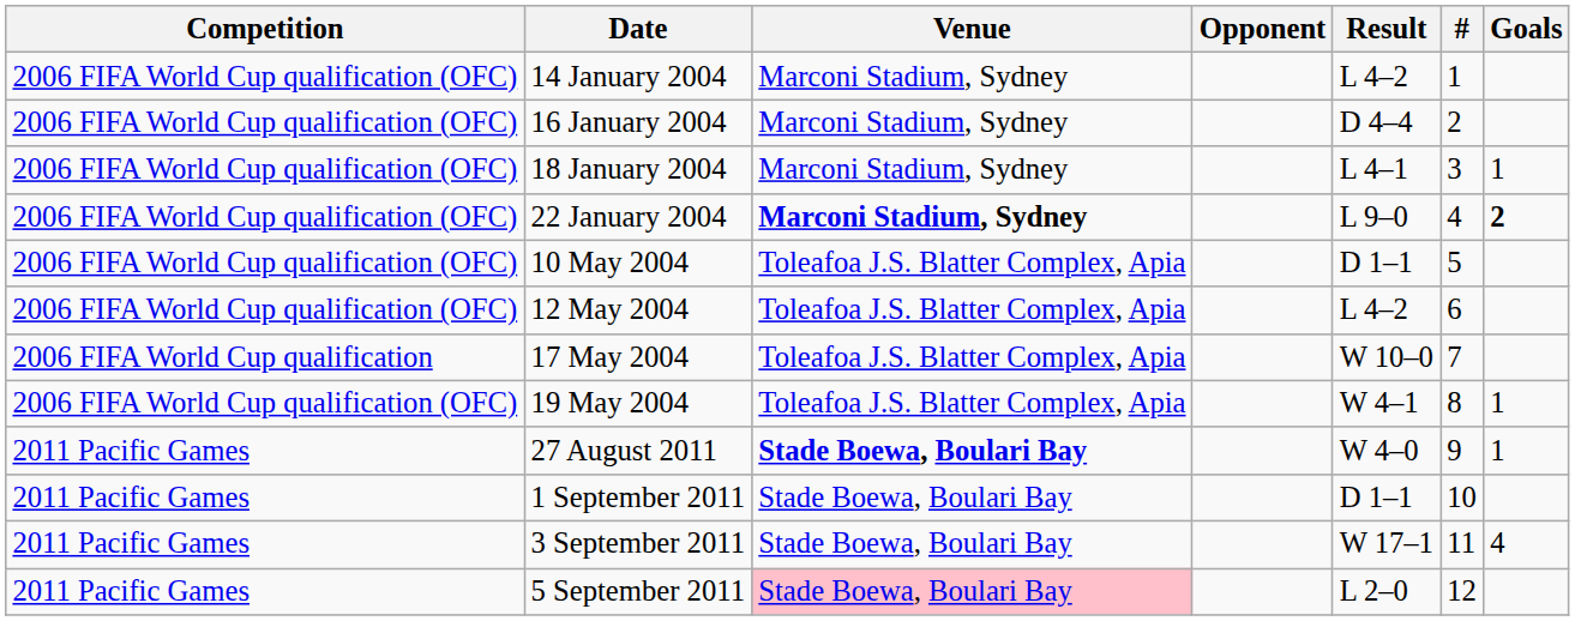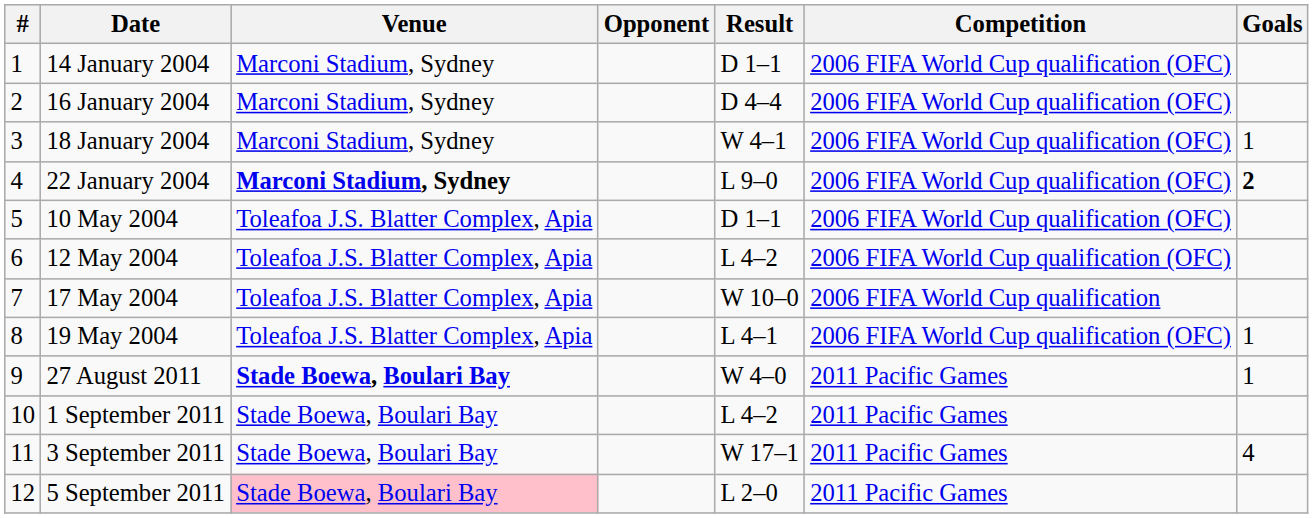columns swapped: # <-> Competition
14 January 2004 | Result: L 4–2 -> D 1–1
18 January 2004 | Result: L 4–1 -> W 4–1
19 May 2004 | Result: W 4–1 -> L 4–1
1 September 2011 | Result: D 1–1 -> L 4–2
